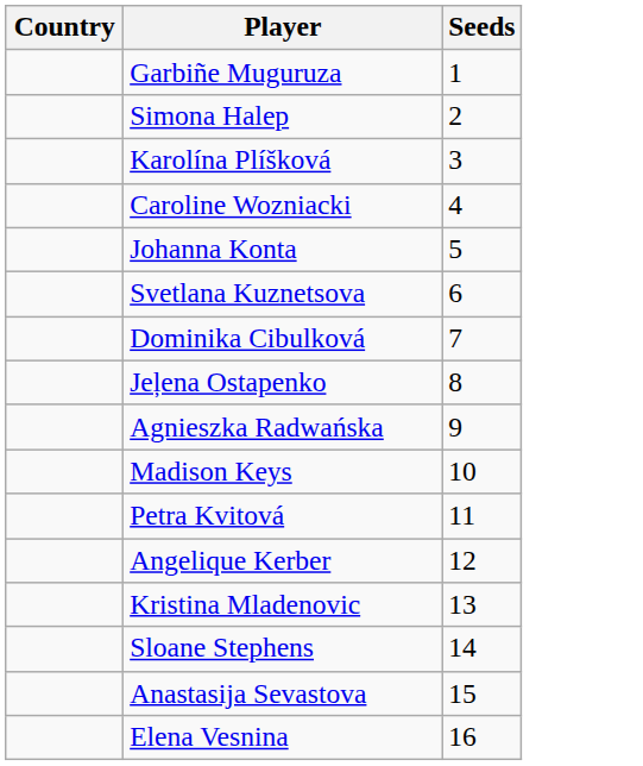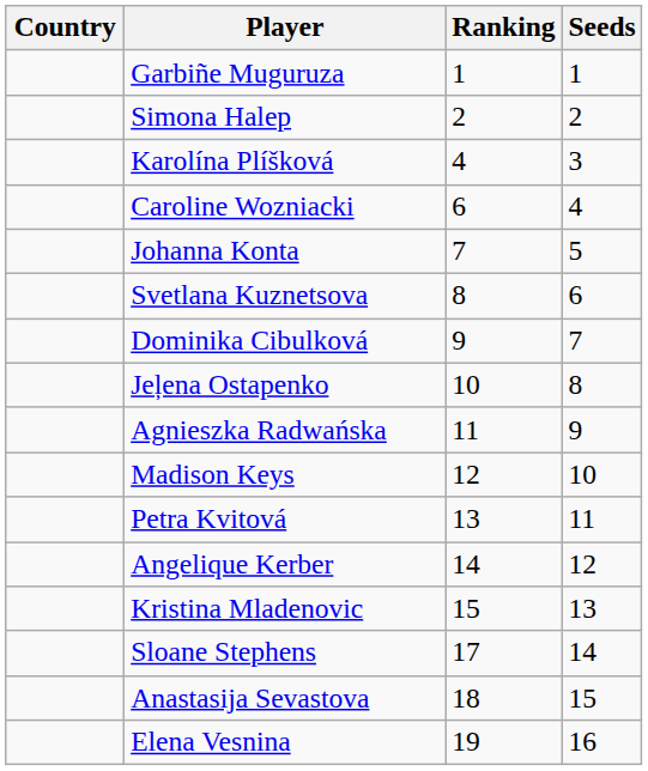+ column: Ranking | 1 | 2 | 4 | 6 | 7 | 8 | 9 | 10 | 11 | 12 | 13 | 14 | 15 | 17 | 18 | 19
